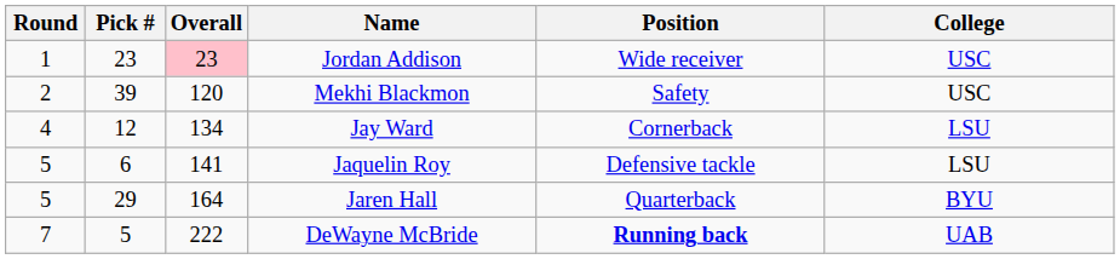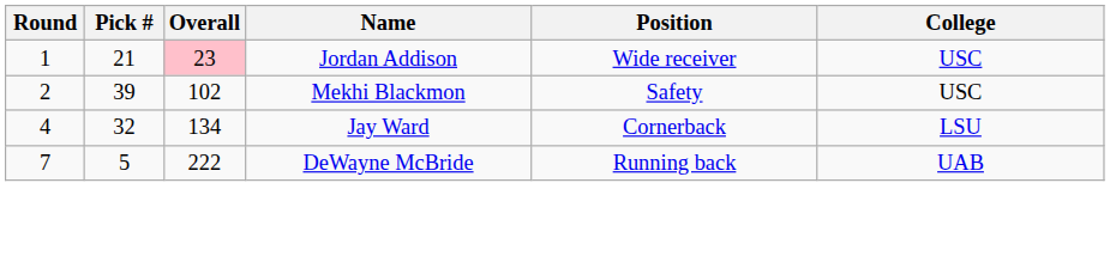Jordan Addison | Pick #: 23 -> 21
Mekhi Blackmon | Overall: 120 -> 102
Jay Ward | Pick #: 12 -> 32
- row: 5 | 6 | 141 | Jaquelin Roy | Defensive tackle | LSU
- row: 5 | 29 | 164 | Jaren Hall | Quarterback | BYU
DeWayne McBride | Position: bold -> normal
